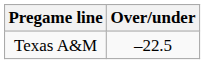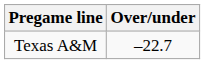Texas A&M | Over/under: –22.5 -> –22.7
